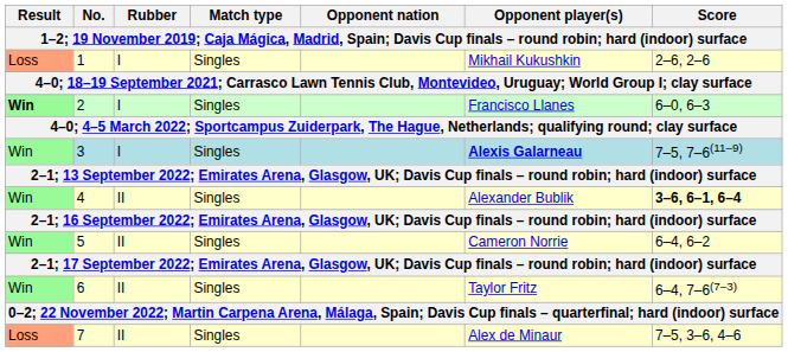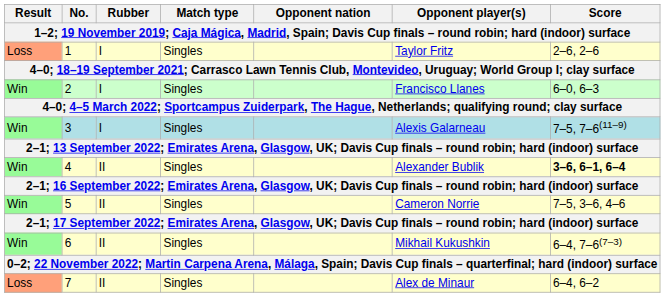1 | Opponent player(s): Mikhail Kukushkin -> Taylor Fritz
2 | Result: bold -> normal
3 | Opponent player(s): bold -> normal
5 | Score: 6–4, 6–2 -> 7–5, 3–6, 4–6
6 | Opponent player(s): Taylor Fritz -> Mikhail Kukushkin
7 | Score: 7–5, 3–6, 4–6 -> 6–4, 6–2
